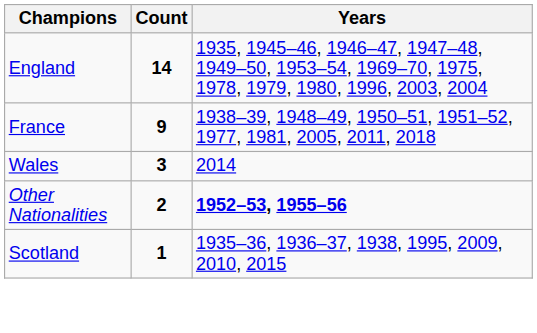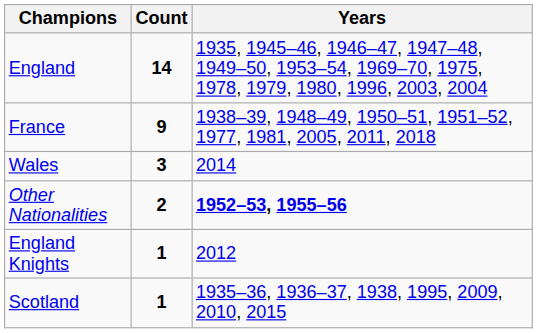+ row: England Knights | 1 | 2012
